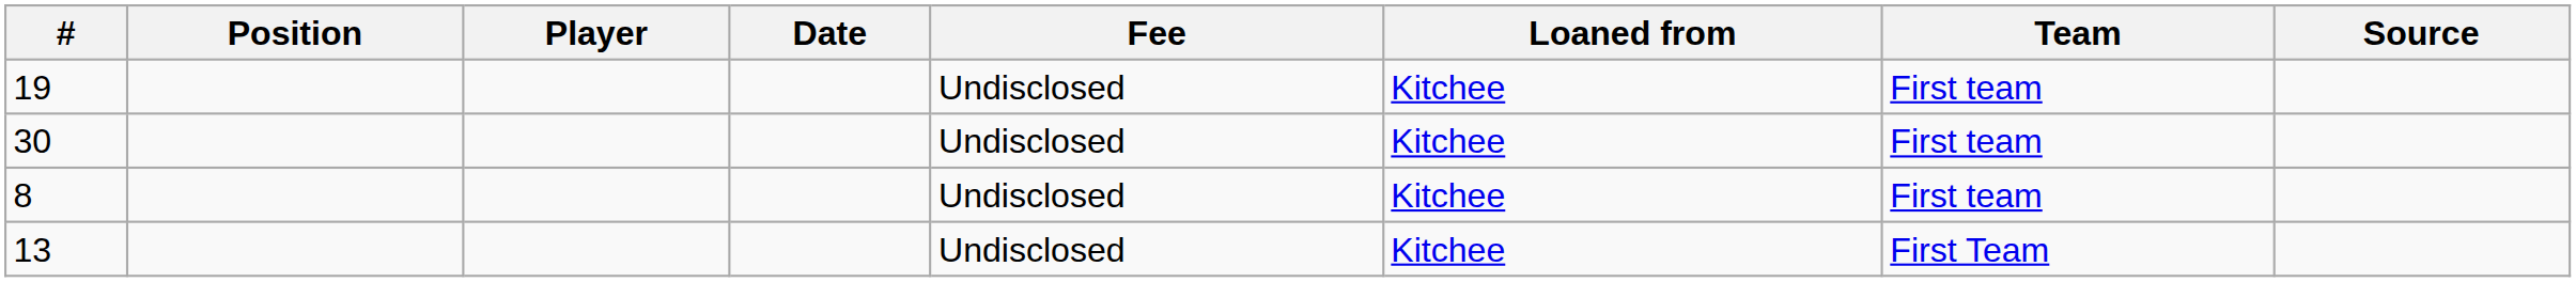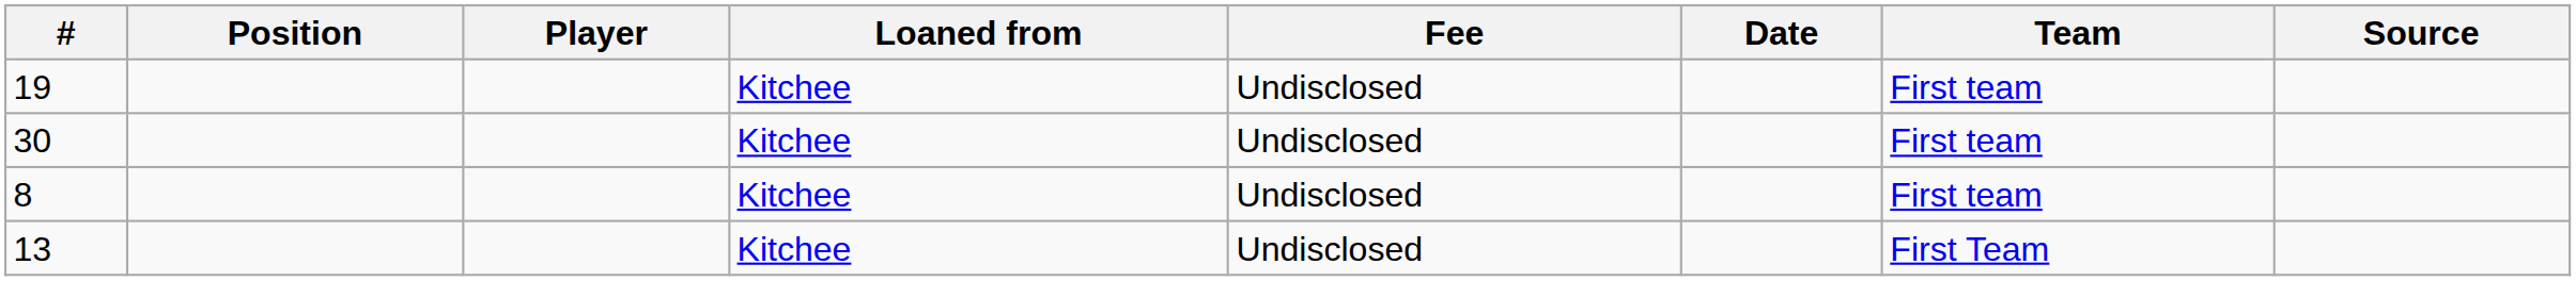columns swapped: Loaned from <-> Date
